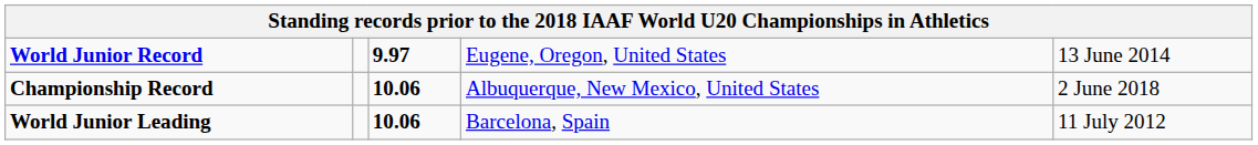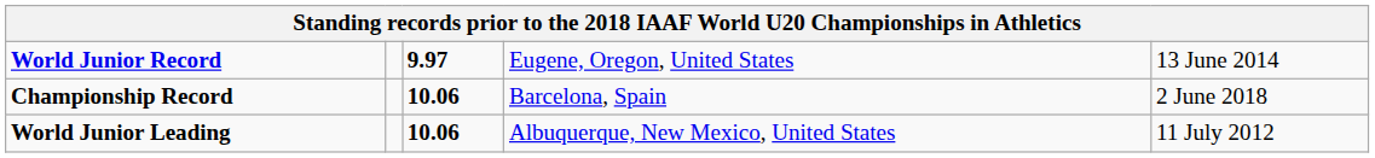Championship Record | column 4: Albuquerque, New Mexico, United States -> Barcelona, Spain
World Junior Leading | column 4: Barcelona, Spain -> Albuquerque, New Mexico, United States
